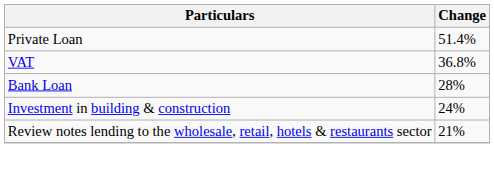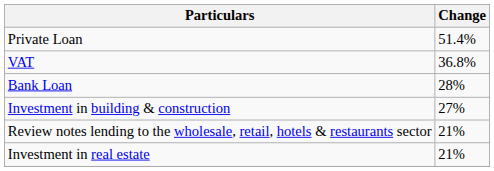Investment in building & construction | Change: 24% -> 27%
+ row: Investment in real estate | 21%
